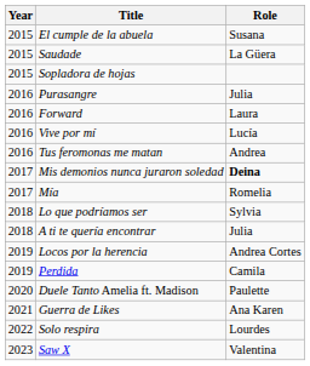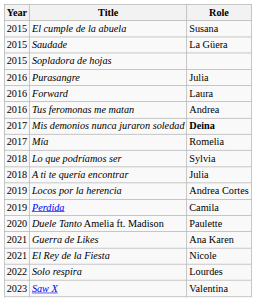- row: 2016 | Vive por mí | Lucía
+ row: 2021 | El Rey de la Fiesta | Nicole
